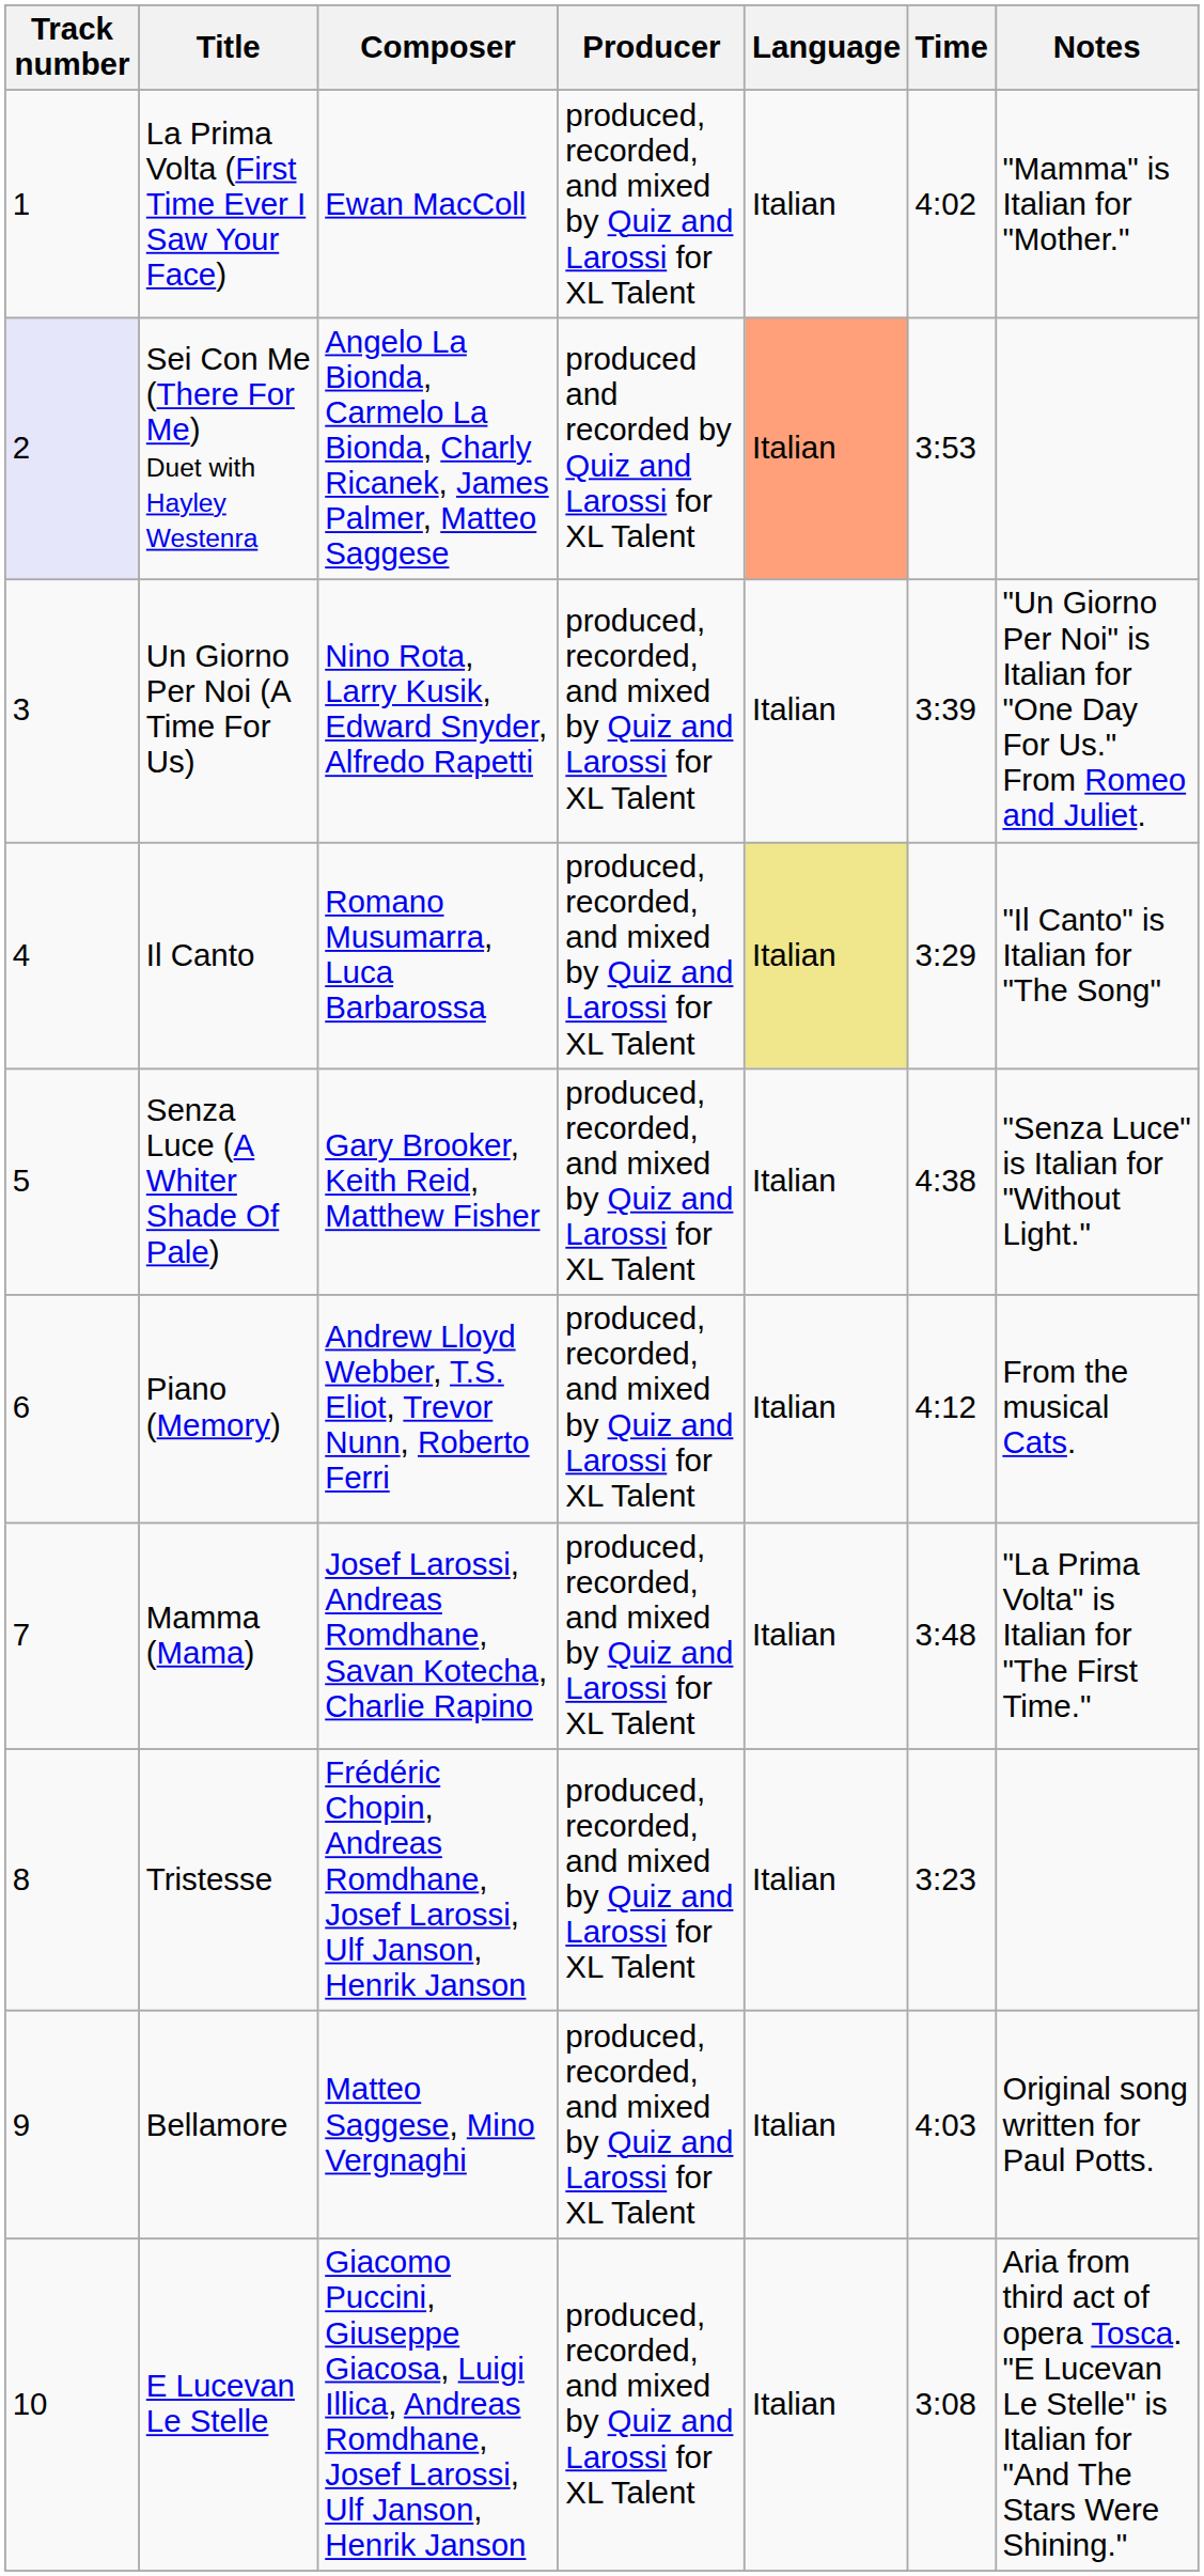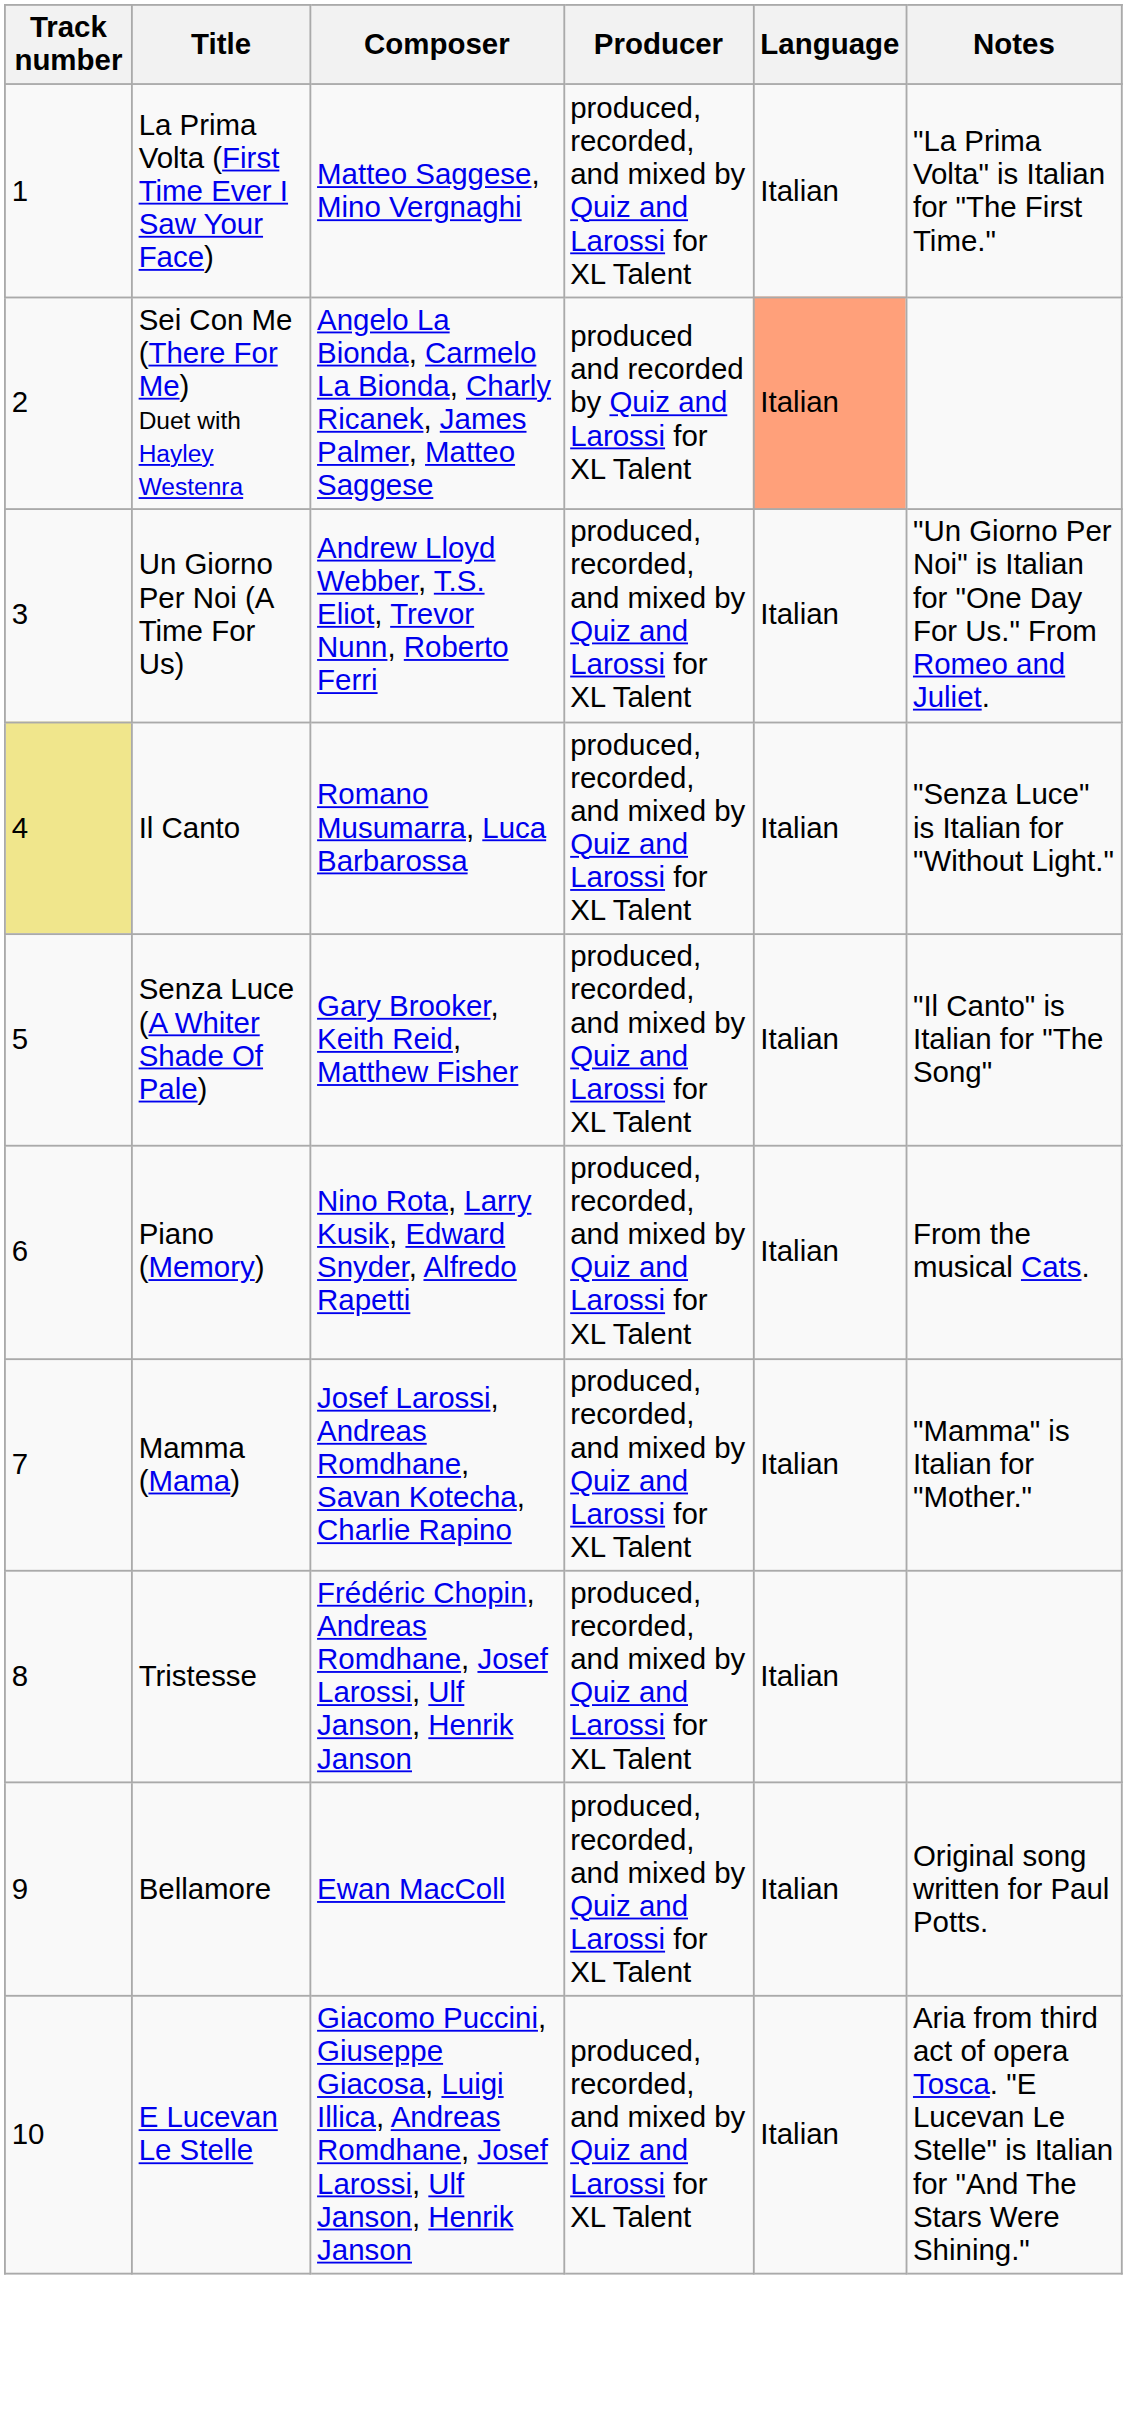- column: Time | 4:02 | 3:53 | 3:39 | 3:29 | 4:38 | 4:12 | 3:48 | 3:23 | 4:03 | 3:08
La Prima Volta (First Time Ever I Saw Your Face) | Composer: Ewan MacColl -> Matteo Saggese, Mino Vergnaghi
La Prima Volta (First Time Ever I Saw Your Face) | Notes: "Mamma" is Italian for "Mother." -> "La Prima Volta" is Italian for "The First Time."
Sei Con Me (There For Me) Duet with Hayley Westenra | Track number: lavender background -> no background
Un Giorno Per Noi (A Time For Us) | Composer: Nino Rota, Larry Kusik, Edward Snyder, Alfredo Rapetti -> Andrew Lloyd Webber, T.S. Eliot, Trevor Nunn, Roberto Ferri
Il Canto | Track number: no background -> khaki background
Il Canto | Language: khaki background -> no background
Il Canto | Notes: "Il Canto" is Italian for "The Song" -> "Senza Luce" is Italian for "Without Light."
Senza Luce (A Whiter Shade Of Pale) | Notes: "Senza Luce" is Italian for "Without Light." -> "Il Canto" is Italian for "The Song"
Piano (Memory) | Composer: Andrew Lloyd Webber, T.S. Eliot, Trevor Nunn, Roberto Ferri -> Nino Rota, Larry Kusik, Edward Snyder, Alfredo Rapetti
Mamma (Mama) | Notes: "La Prima Volta" is Italian for "The First Time." -> "Mamma" is Italian for "Mother."
Bellamore | Composer: Matteo Saggese, Mino Vergnaghi -> Ewan MacColl
